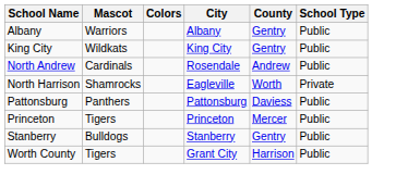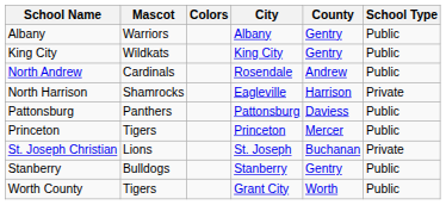North Harrison | County: Worth -> Harrison
+ row: St. Joseph Christian | Lions | St. Joseph | Buchanan | Private
Worth County | County: Harrison -> Worth
